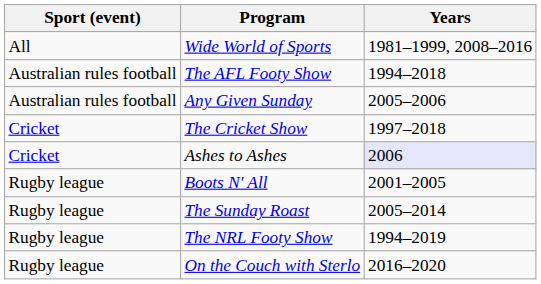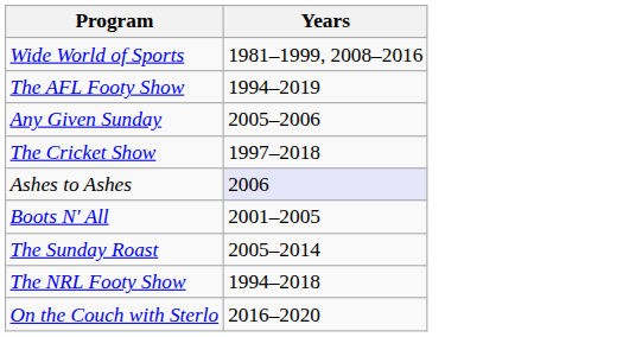- column: Sport (event) | All | Australian rules football | Australian rules football | Cricket | Cricket | Rugby league | Rugby league | Rugby league | Rugby league
The AFL Footy Show | Years: 1994–2018 -> 1994–2019
The NRL Footy Show | Years: 1994–2019 -> 1994–2018
